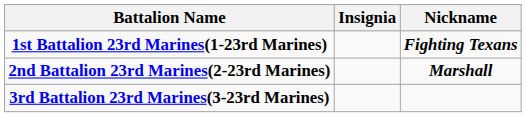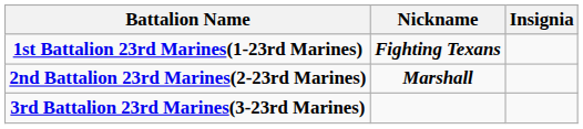columns swapped: Insignia <-> Nickname
